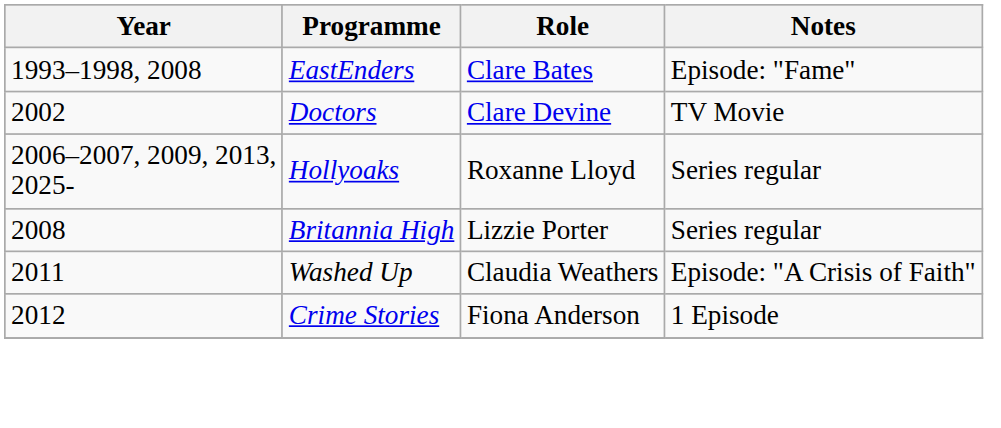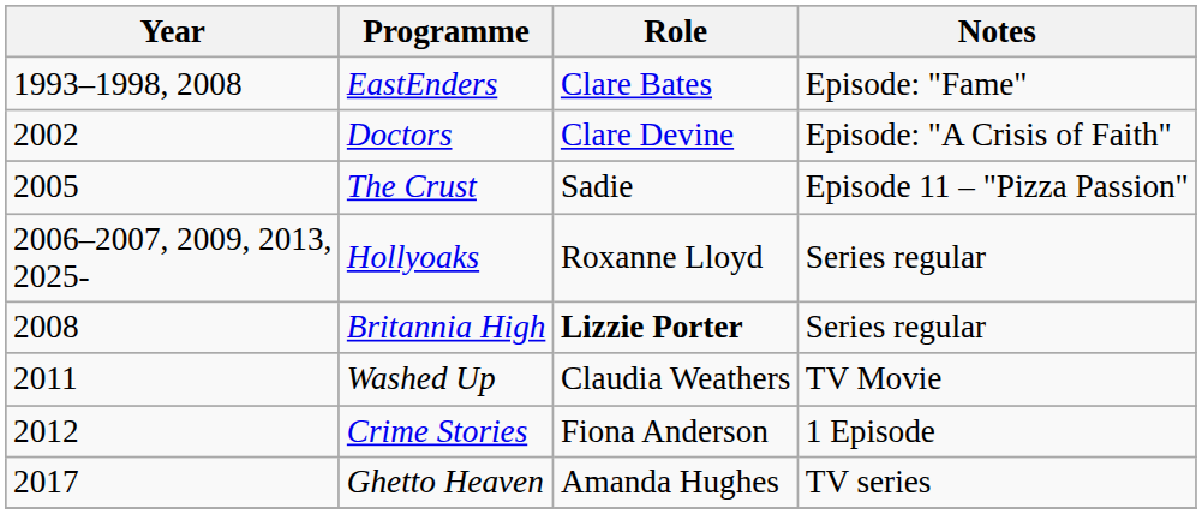Doctors | Notes: TV Movie -> Episode: "A Crisis of Faith"
+ row: 2005 | The Crust | Sadie | Episode 11 – "Pizza Passion"
Britannia High | Role: normal -> bold
Washed Up | Notes: Episode: "A Crisis of Faith" -> TV Movie
+ row: 2017 | Ghetto Heaven | Amanda Hughes | TV series
